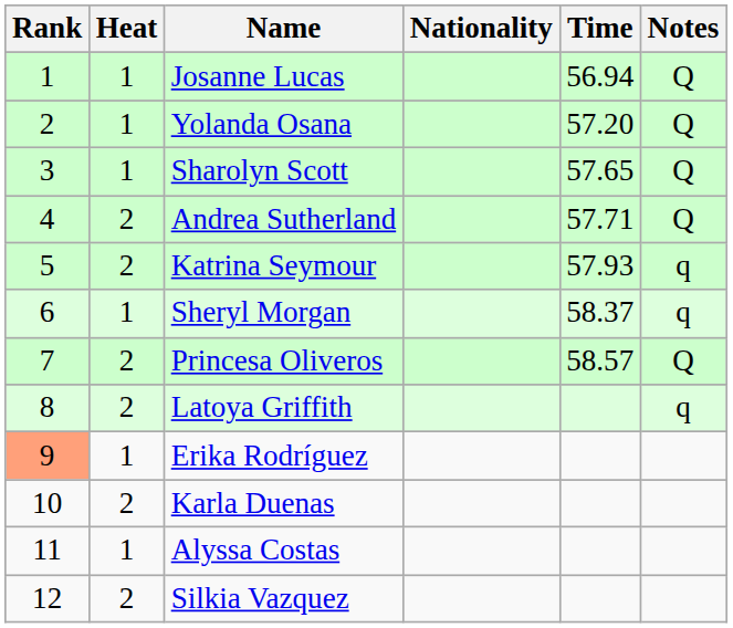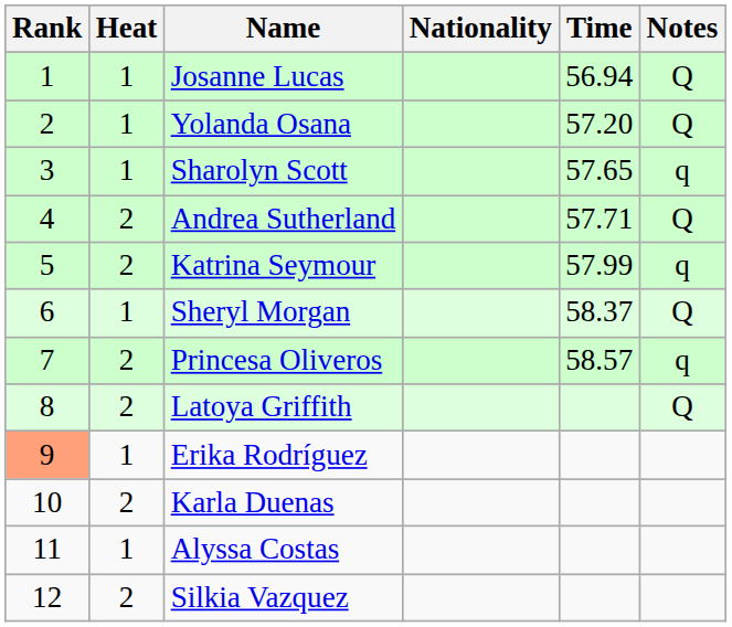Sharolyn Scott | Notes: Q -> q
Katrina Seymour | Time: 57.93 -> 57.99
Sheryl Morgan | Notes: q -> Q
Princesa Oliveros | Notes: Q -> q
Latoya Griffith | Notes: q -> Q
